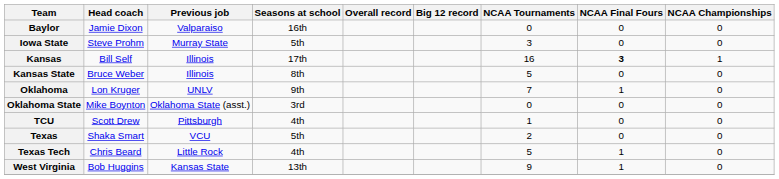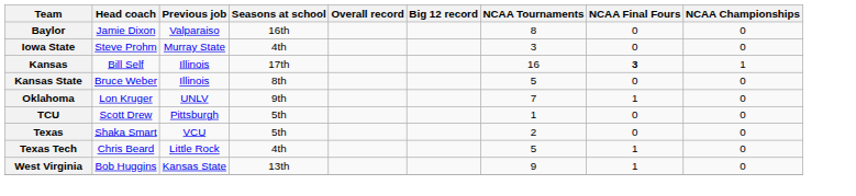Baylor | NCAA Tournaments: 0 -> 8
Iowa State | Seasons at school: 5th -> 4th
- row: Oklahoma State | Mike Boynton | Oklahoma State (asst.) | 3rd | 0 | 0 | 0
TCU | Seasons at school: 4th -> 5th
